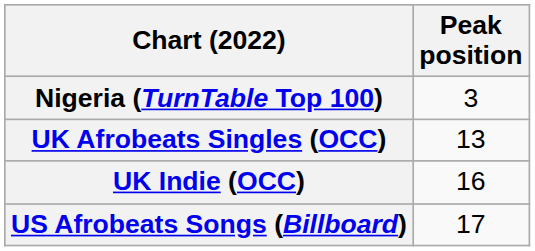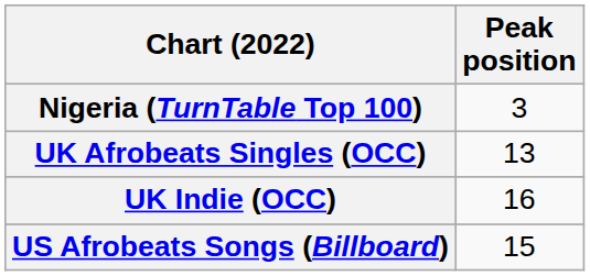US Afrobeats Songs (Billboard) | Peak position: 17 -> 15
